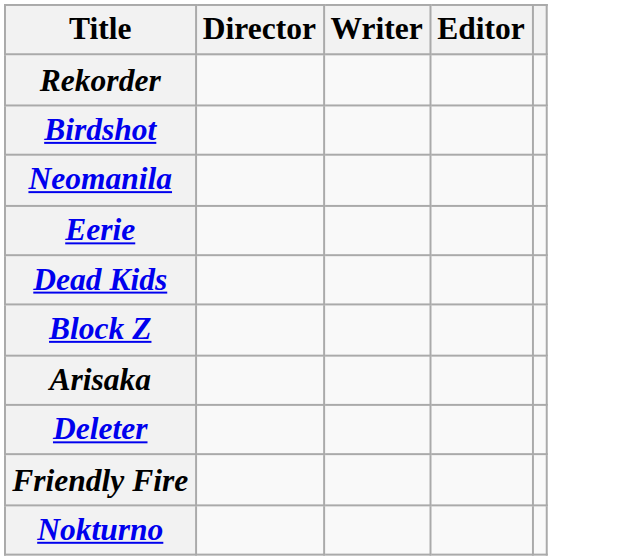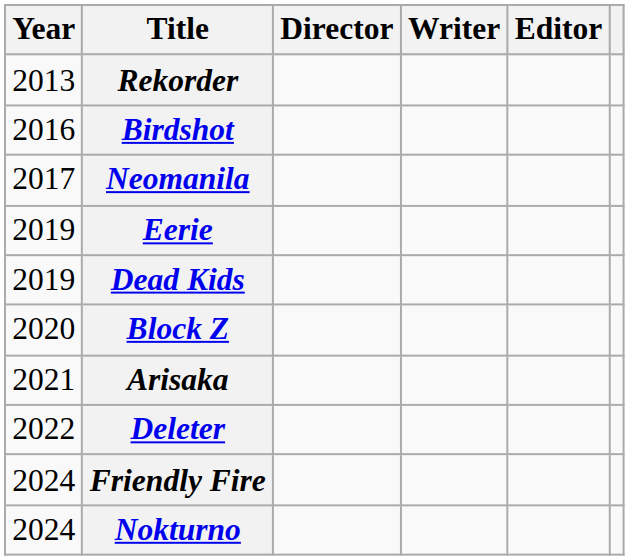+ column: Year | 2013 | 2016 | 2017 | 2019 | 2019 | 2020 | 2021 | 2022 | 2024 | 2024
